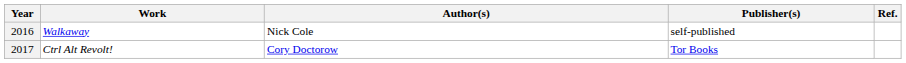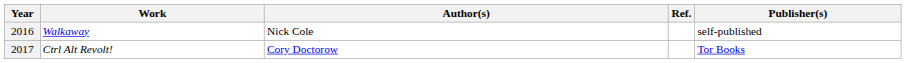columns swapped: Publisher(s) <-> Ref.
